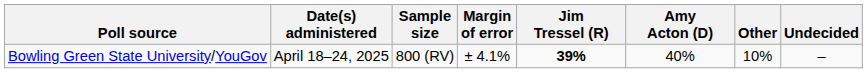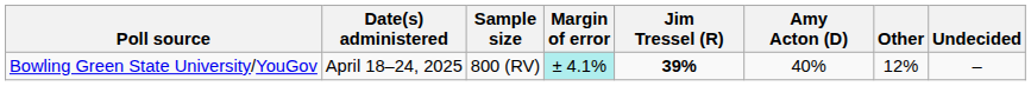Bowling Green State University/YouGov | Margin of error: no background -> paleturquoise background
Bowling Green State University/YouGov | Other: 10% -> 12%
